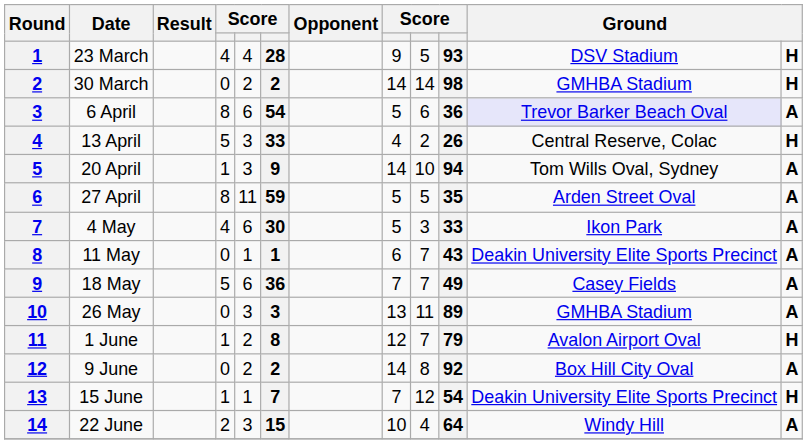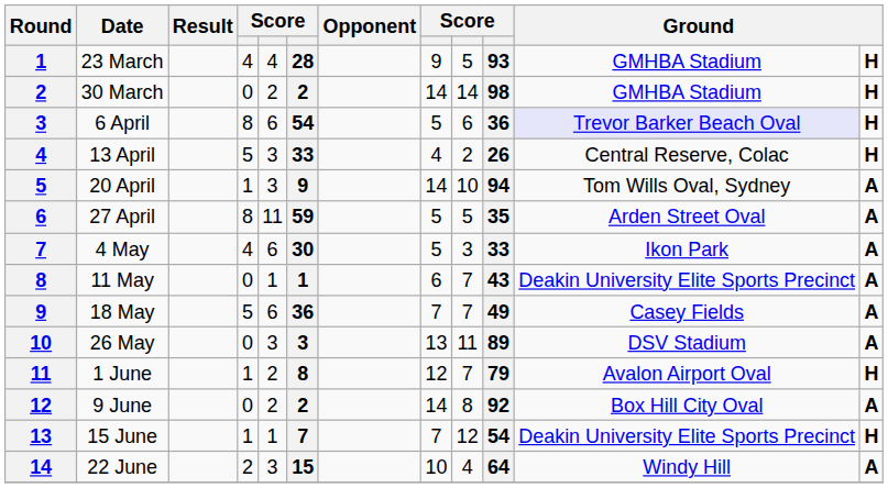23 March | column 11: DSV Stadium -> GMHBA Stadium
6 April | column 12: A -> H
26 May | column 11: GMHBA Stadium -> DSV Stadium
